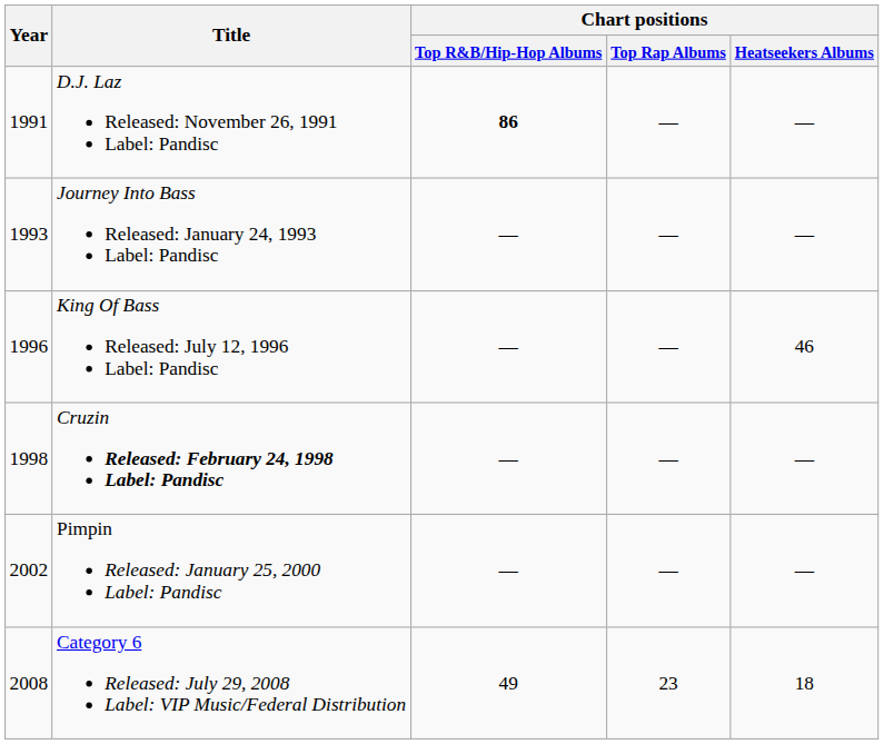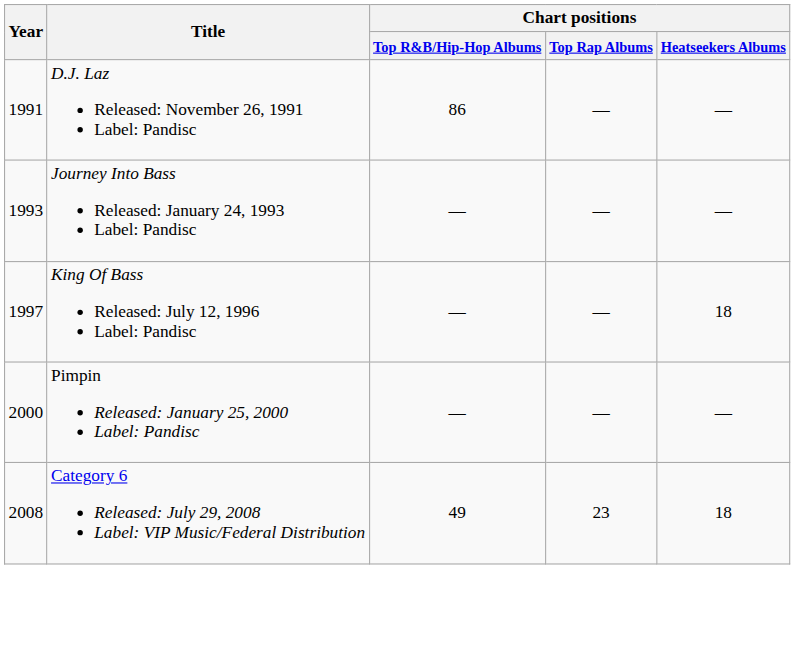D.J. Laz Released: November 26, 1991 Label: Pandisc | Chart positions / Top R&B/Hip-Hop Albums: bold -> normal
King Of Bass Released: July 12, 1996 Label: Pandisc | Year: 1996 -> 1997
King Of Bass Released: July 12, 1996 Label: Pandisc | Chart positions / Heatseekers Albums: 46 -> 18
- row: 1998 | Cruzin Released: February 24, 1998 Label: Pandisc | — | — | —
Pimpin Released: January 25, 2000 Label: Pandisc | Year: 2002 -> 2000
